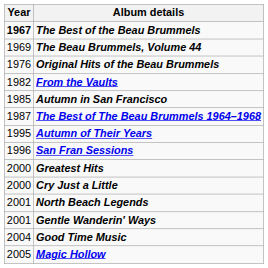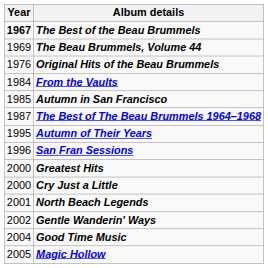From the Vaults | Year: 1982 -> 1984
Gentle Wanderin' Ways | Year: 2001 -> 2002
